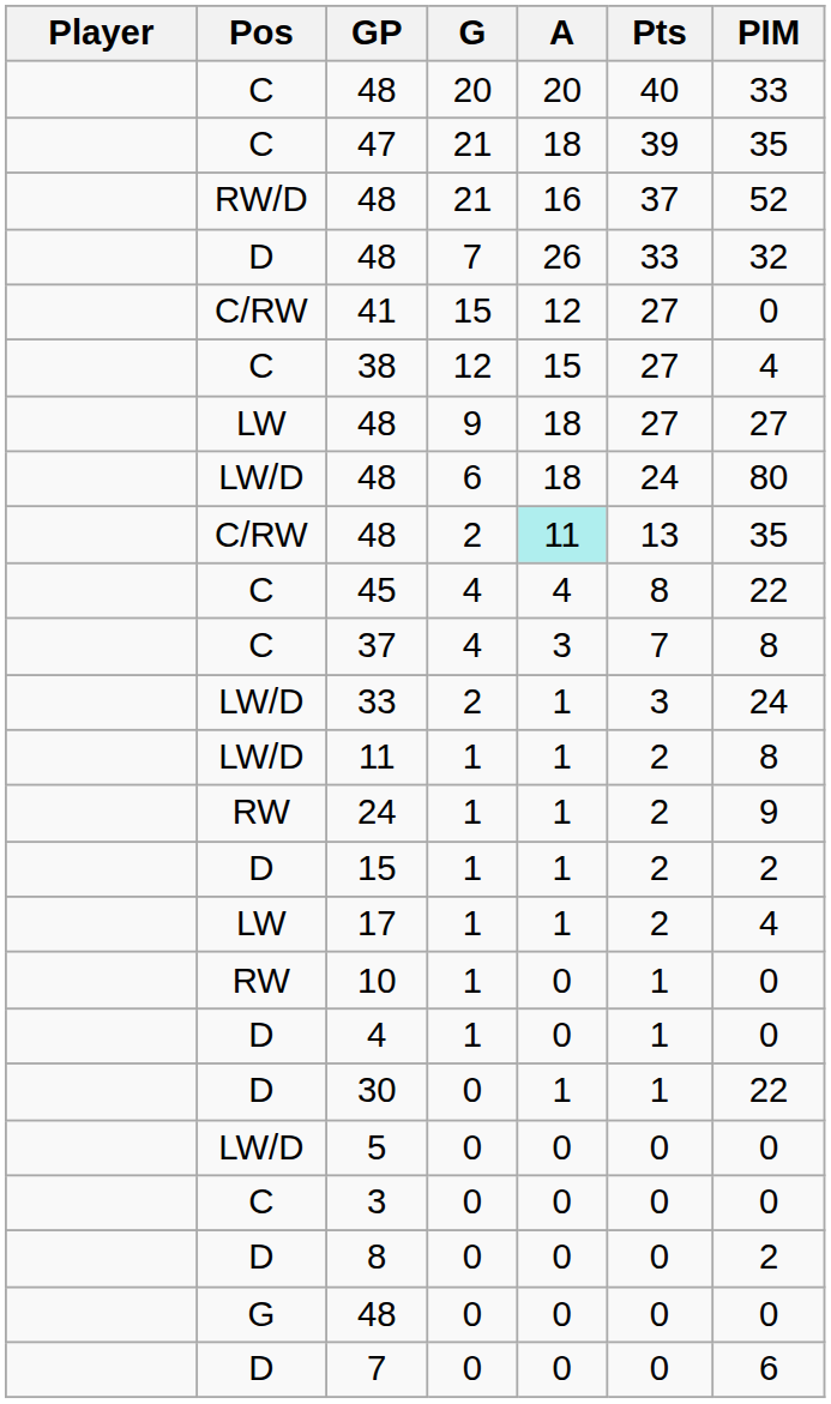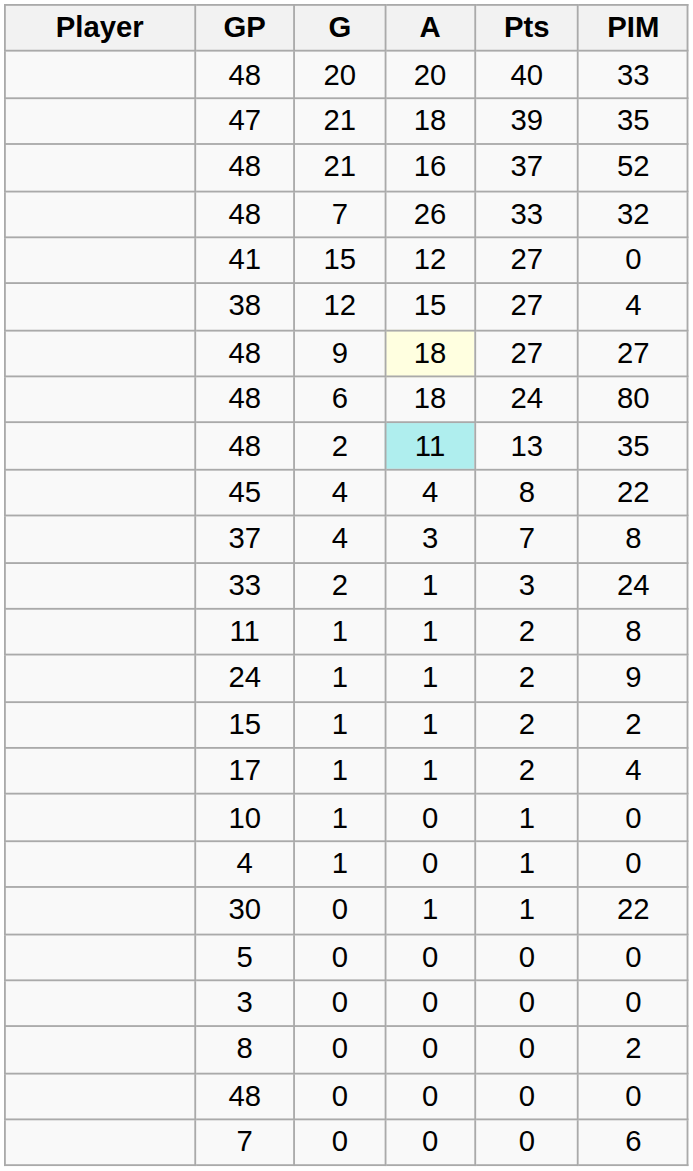- column: Pos | C | C | RW/D | D | C/RW | C | LW | LW/D | C/RW | C | C | LW/D | LW/D | RW | D | LW | RW | D | D | LW/D | C | D | G | D
48 / 9 | A: no background -> lightyellow background
